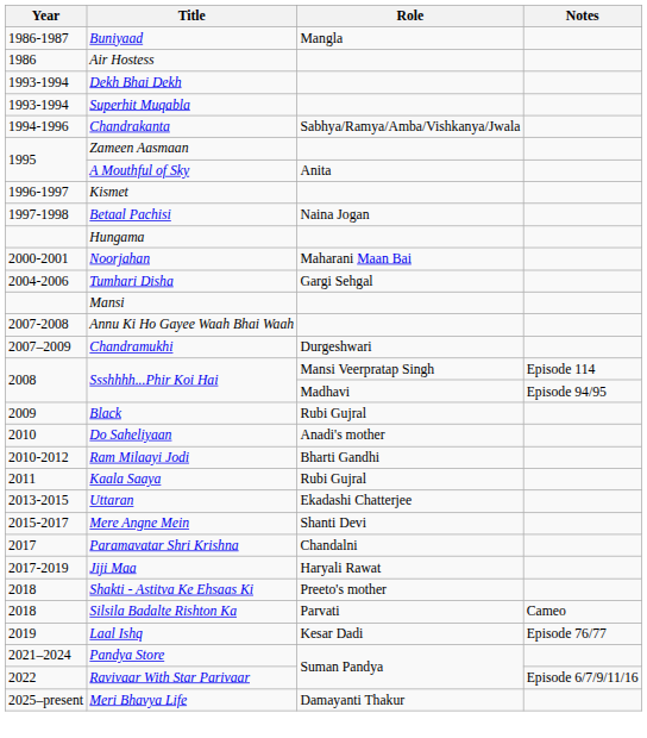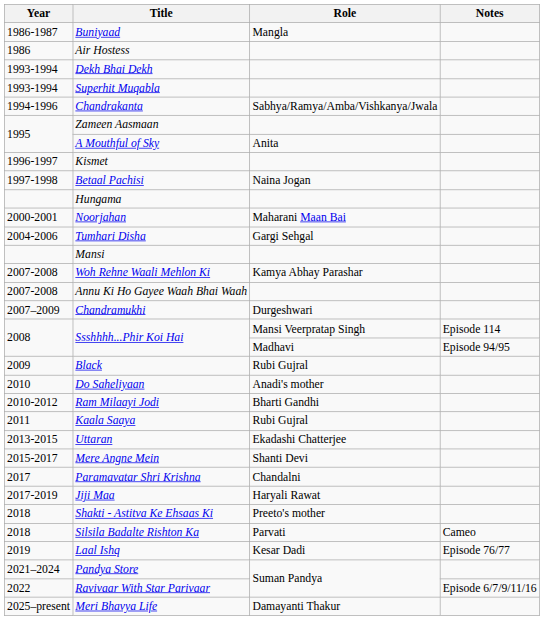+ row: 2007-2008 | Woh Rehne Waali Mehlon Ki | Kamya Abhay Parashar
